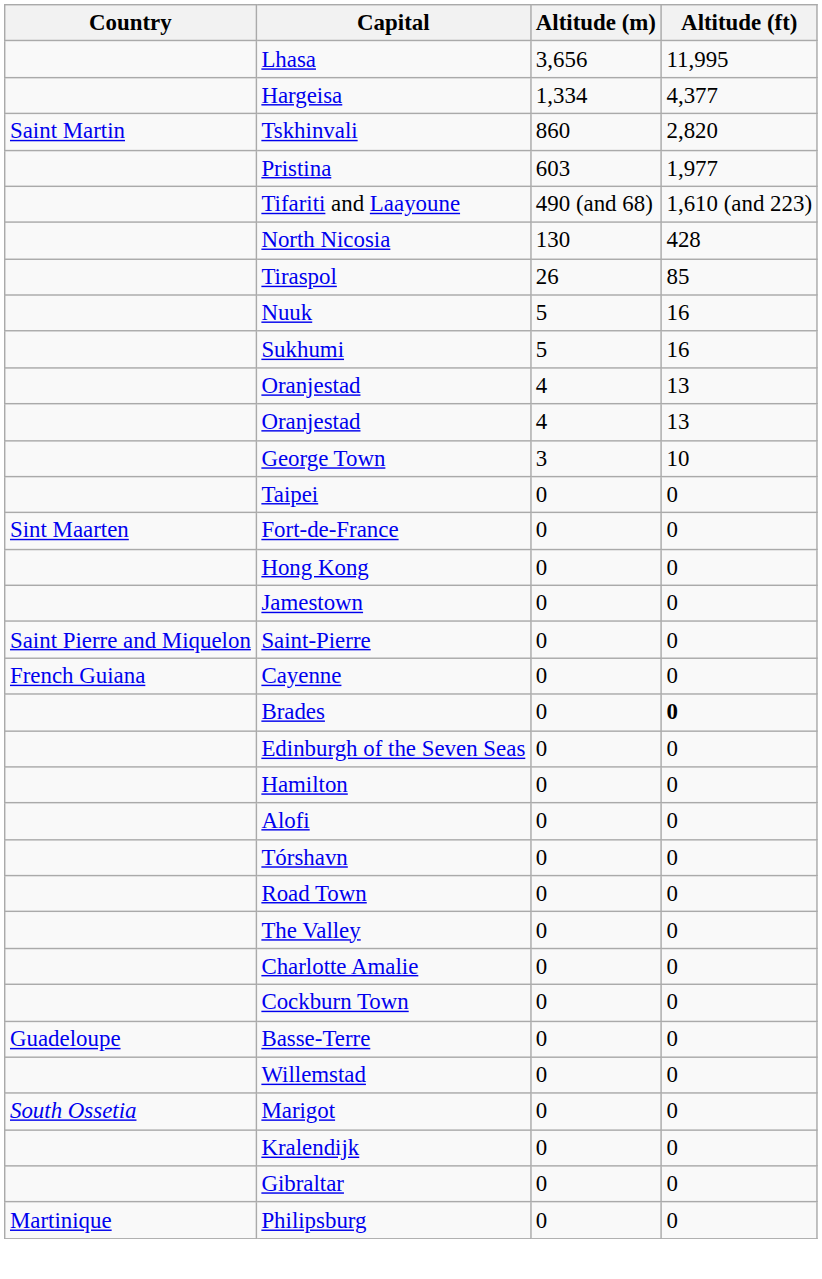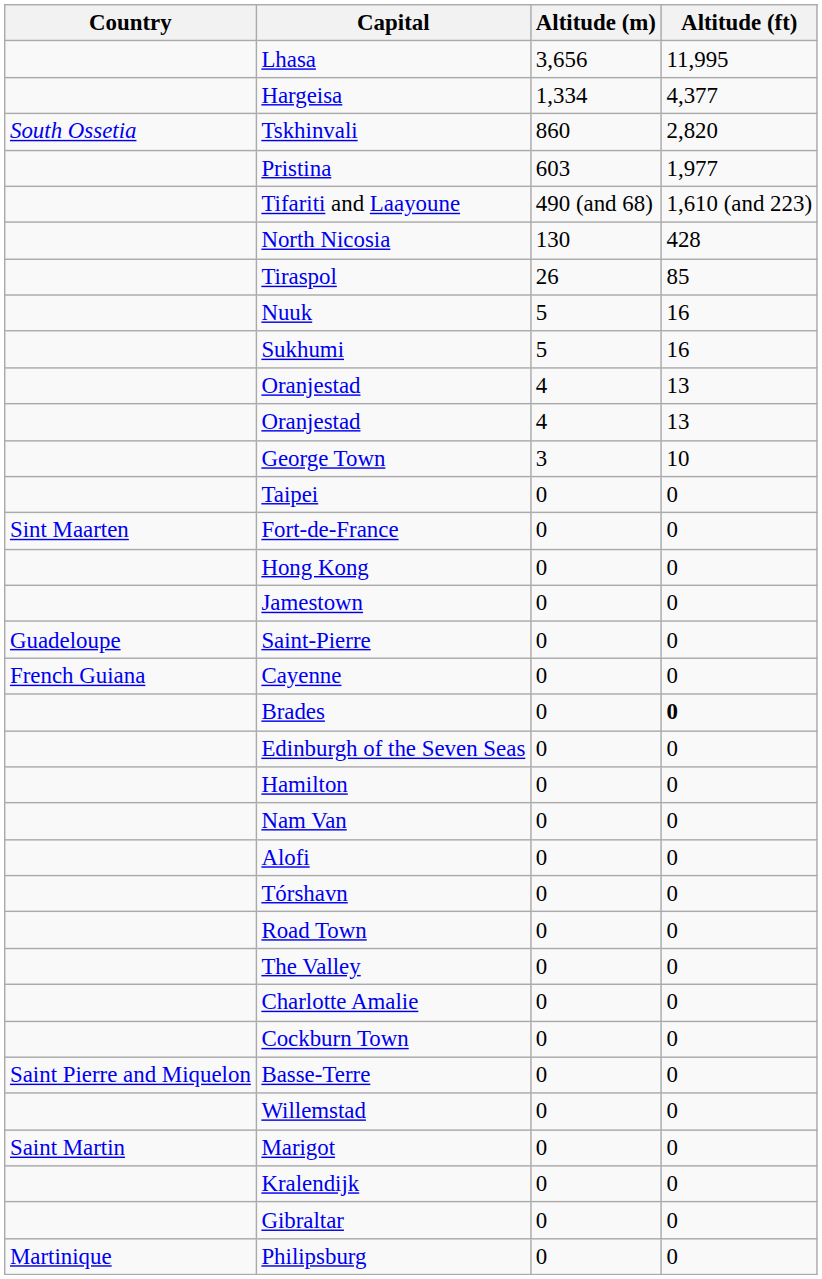Tskhinvali | Country: Saint Martin -> South Ossetia
Saint-Pierre | Country: Saint Pierre and Miquelon -> Guadeloupe
+ row: Nam Van | 0 | 0
Basse-Terre | Country: Guadeloupe -> Saint Pierre and Miquelon
Marigot | Country: South Ossetia -> Saint Martin
